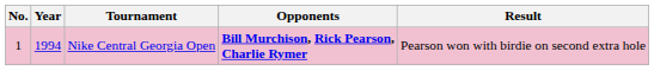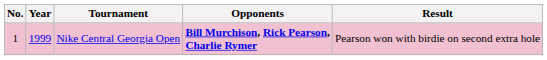Nike Central Georgia Open | Year: 1994 -> 1999
